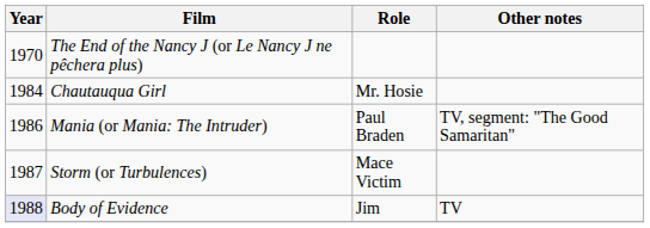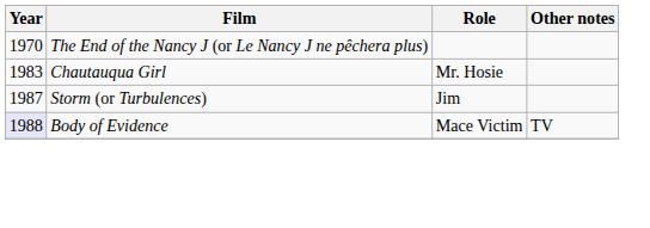Chautauqua Girl | Year: 1984 -> 1983
- row: 1986 | Mania (or Mania: The Intruder) | Paul Braden | TV, segment: "The Good Samaritan"
Storm (or Turbulences) | Role: Mace Victim -> Jim
Body of Evidence | Role: Jim -> Mace Victim
